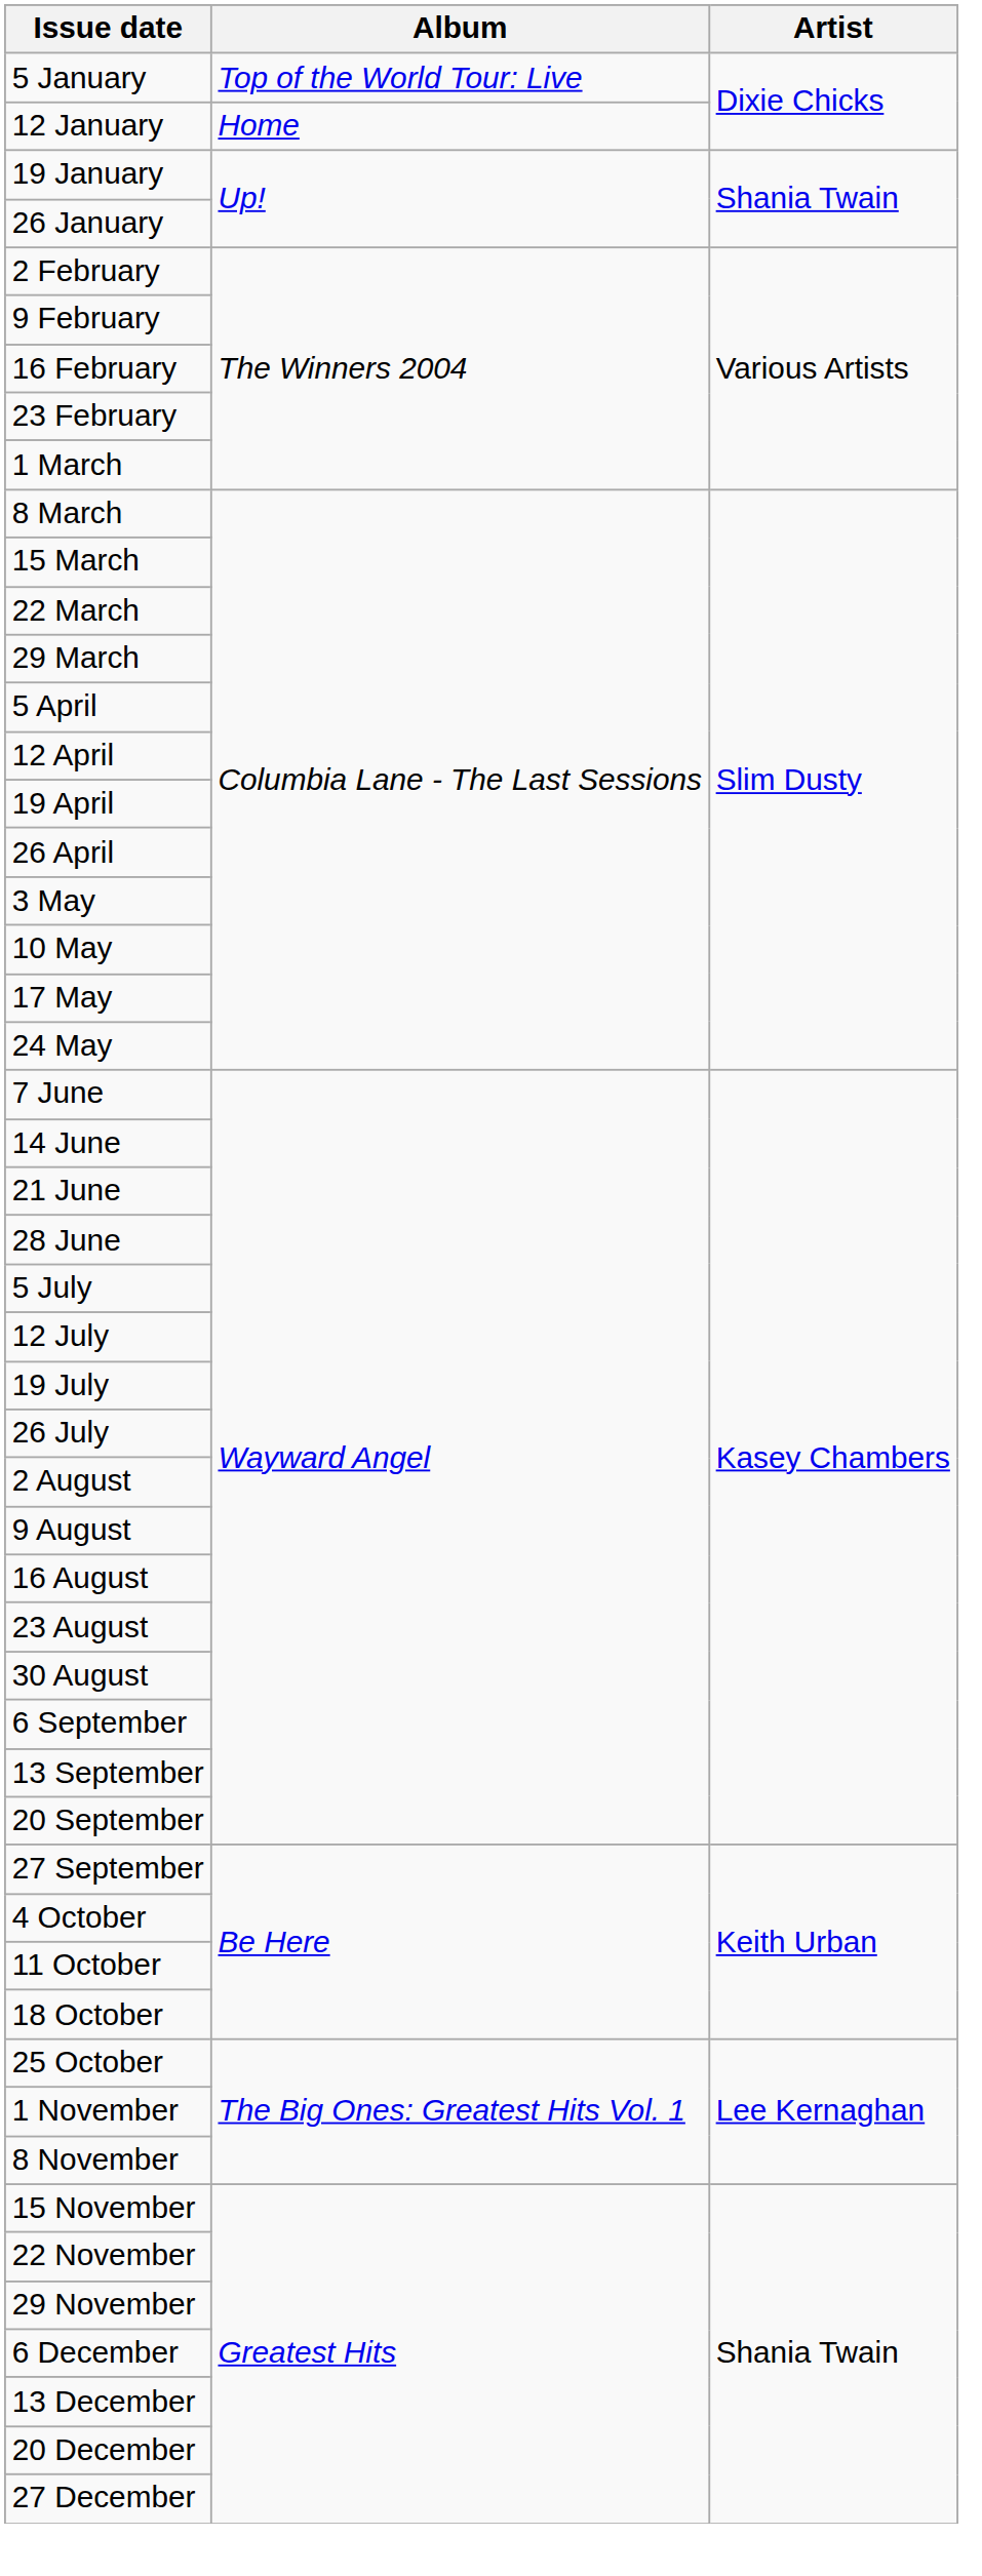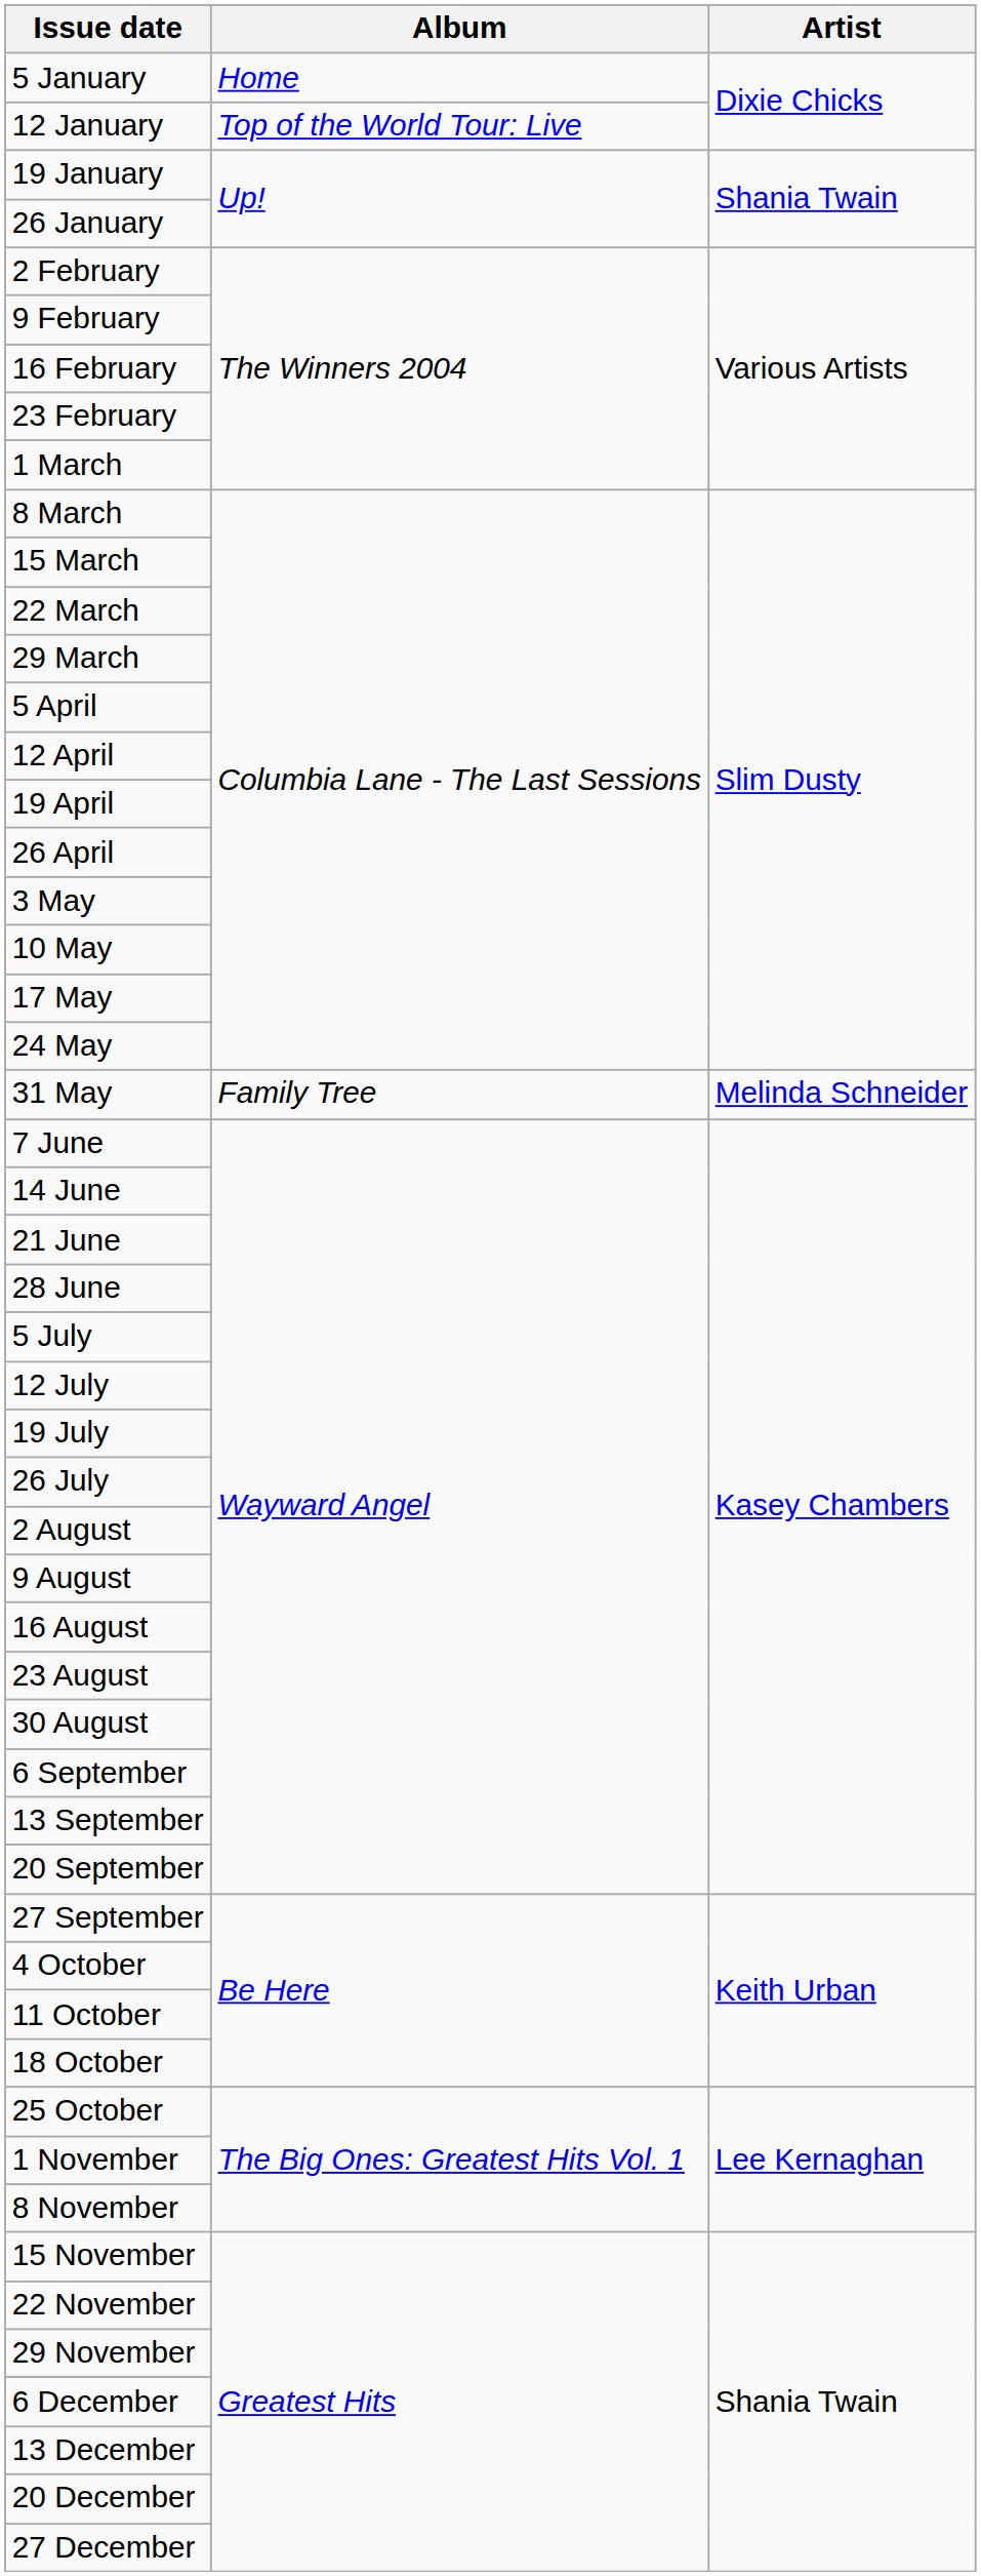5 January | Album: Top of the World Tour: Live -> Home
12 January | Album: Home -> Top of the World Tour: Live
+ row: 31 May | Family Tree | Melinda Schneider
